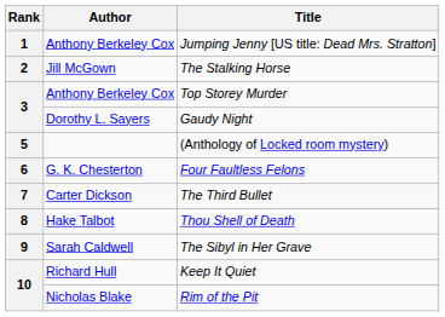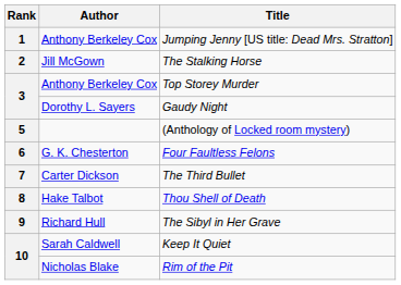The Sibyl in Her Grave | Author: Sarah Caldwell -> Richard Hull
Keep It Quiet | Author: Richard Hull -> Sarah Caldwell
